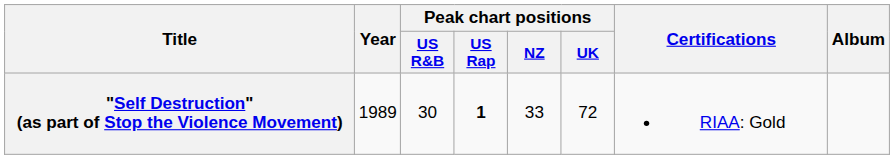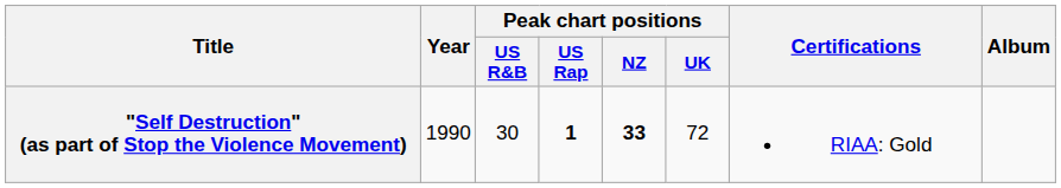"Self Destruction" (as part of Stop the Violence Movement) | Year: 1989 -> 1990
"Self Destruction" (as part of Stop the Violence Movement) | Peak chart positions / NZ: normal -> bold
